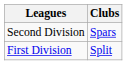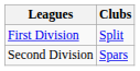rows swapped: First Division <-> Second Division
